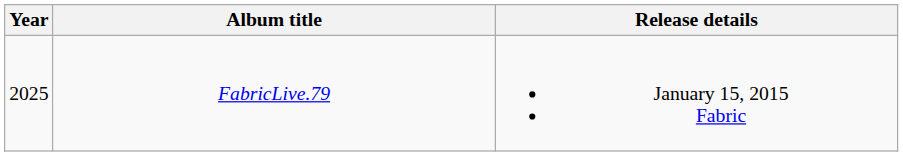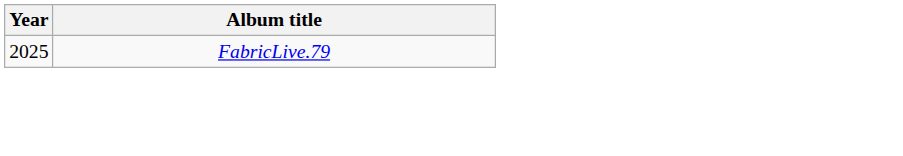- column: Release details | January 15, 2015 Fabric
